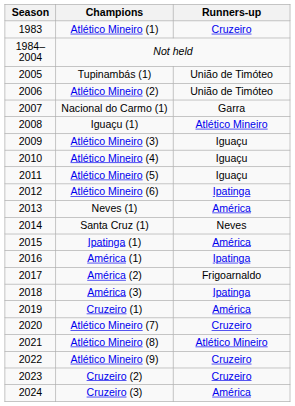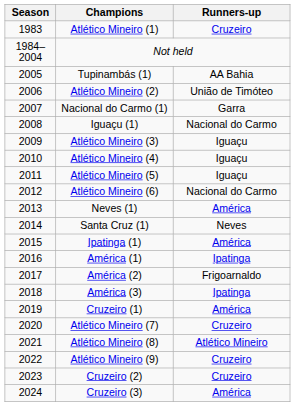Tupinambás (1) | Runners-up: União de Timóteo -> AA Bahia
Iguaçu (1) | Runners-up: Atlético Mineiro -> Nacional do Carmo
Atlético Mineiro (6) | Runners-up: Ipatinga -> Nacional do Carmo
